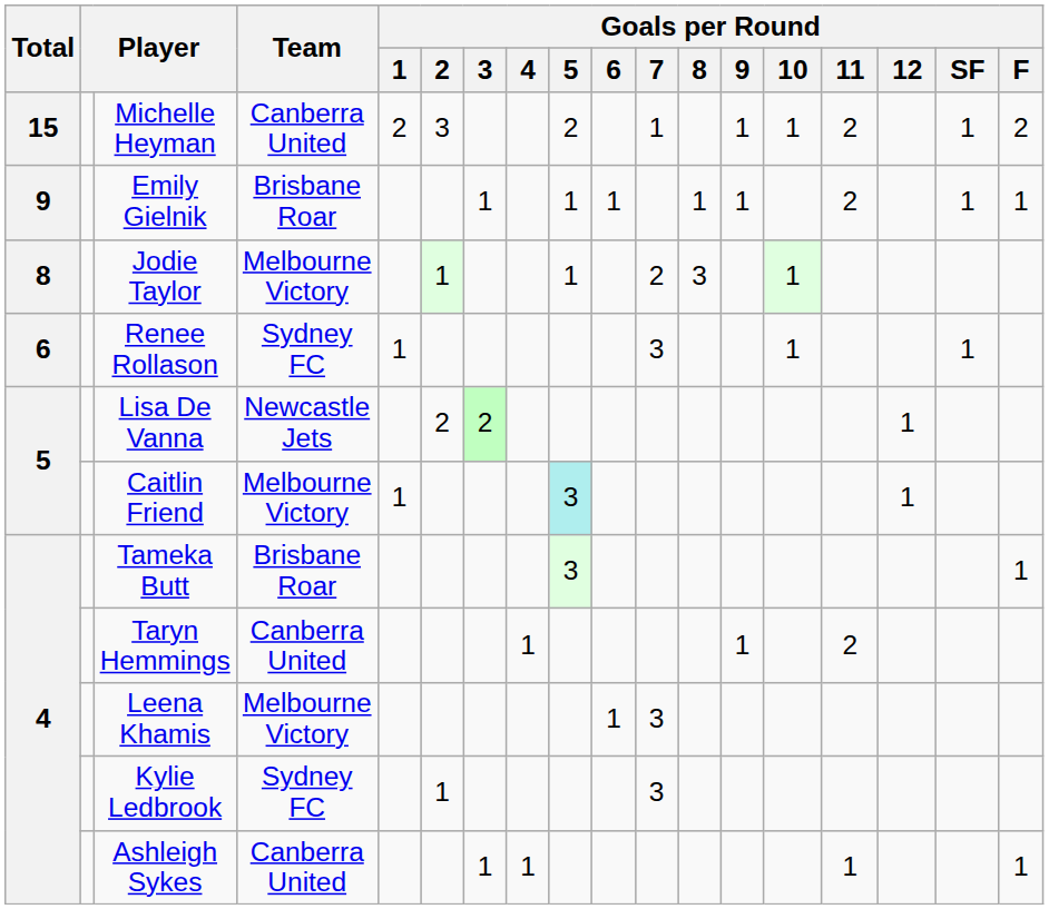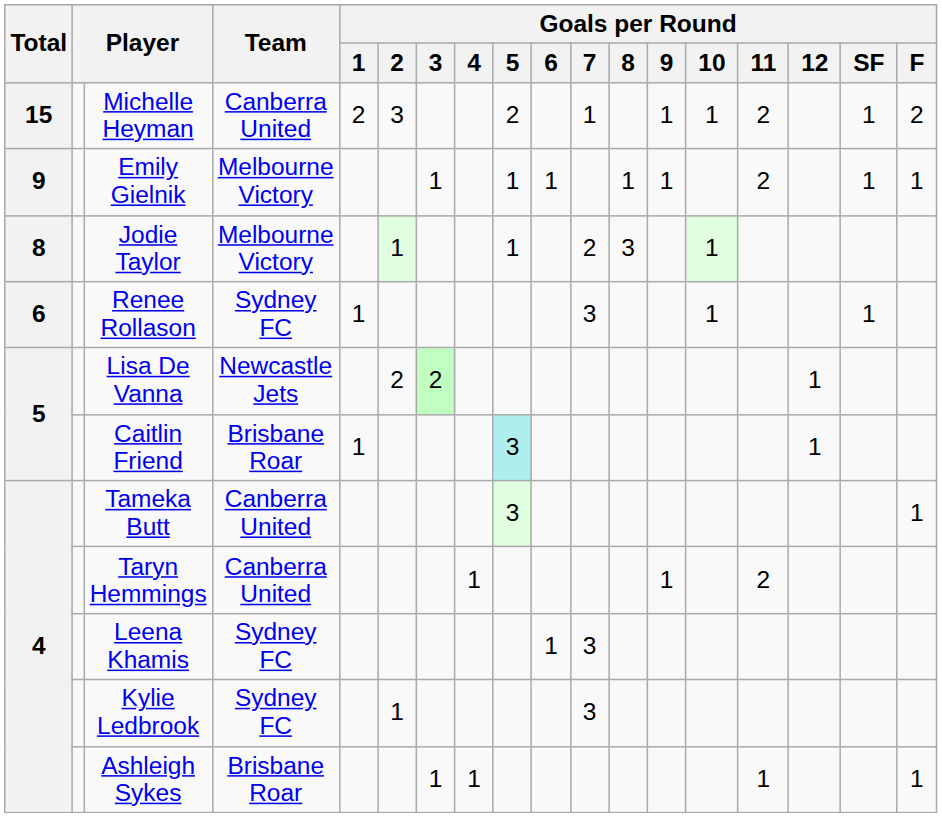Emily Gielnik | Team: Brisbane Roar -> Melbourne Victory
Caitlin Friend | Team: Melbourne Victory -> Brisbane Roar
Tameka Butt | Team: Brisbane Roar -> Canberra United
Leena Khamis | Team: Melbourne Victory -> Sydney FC
Ashleigh Sykes | Team: Canberra United -> Brisbane Roar
